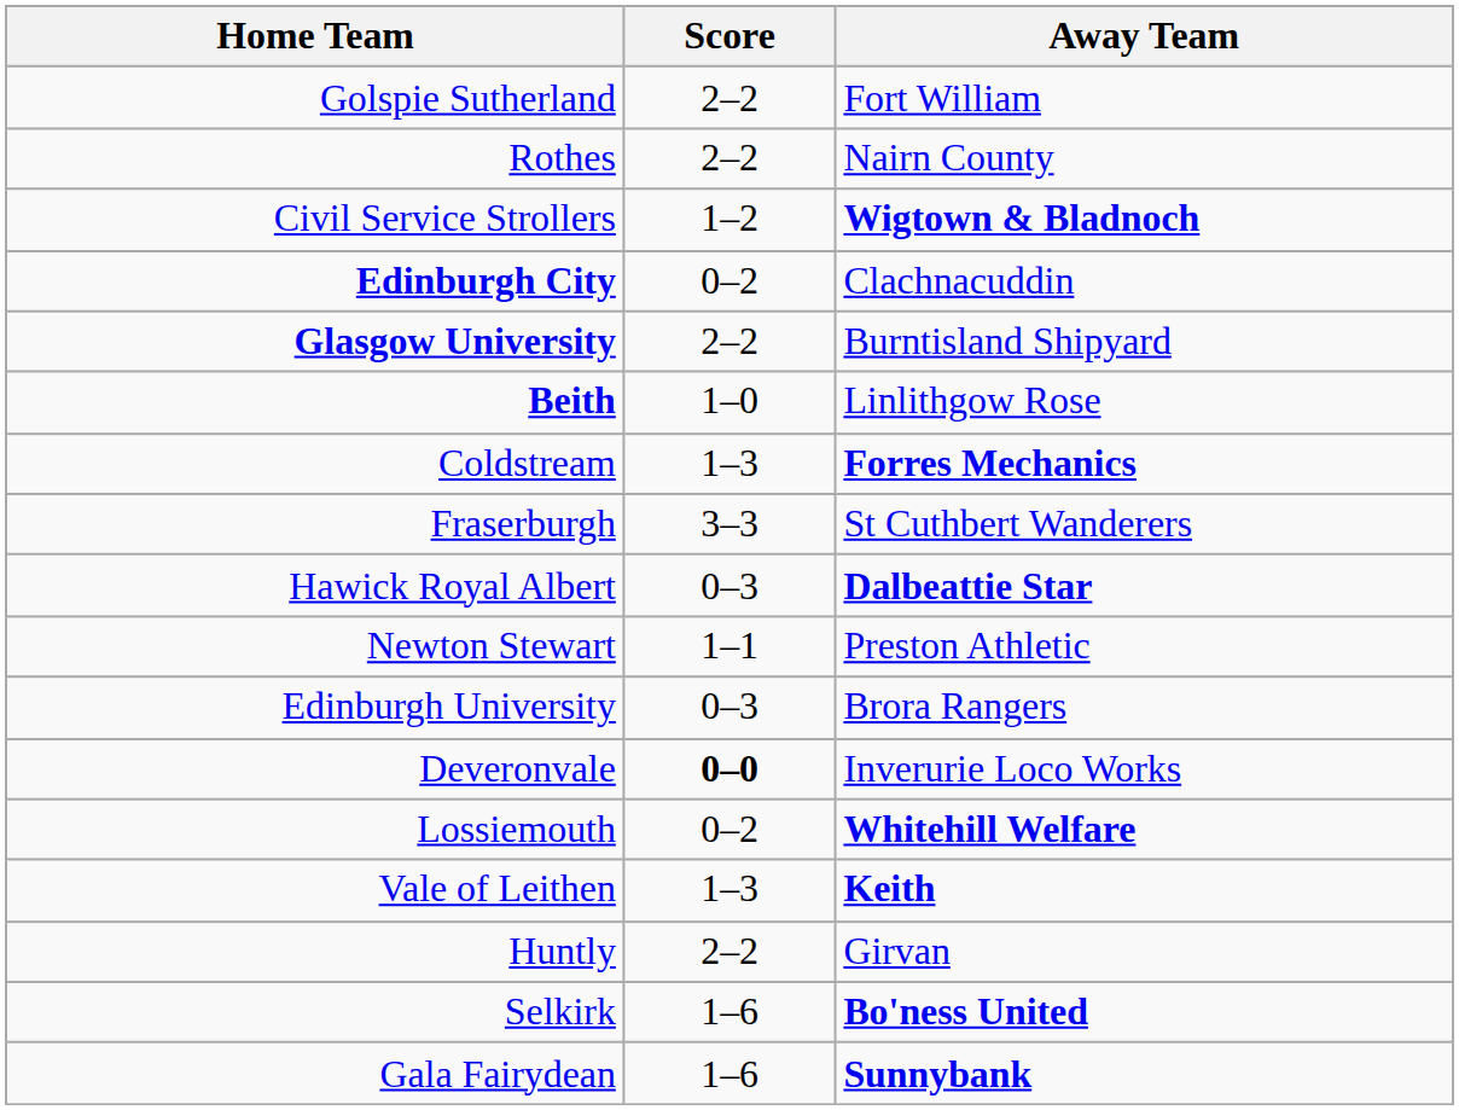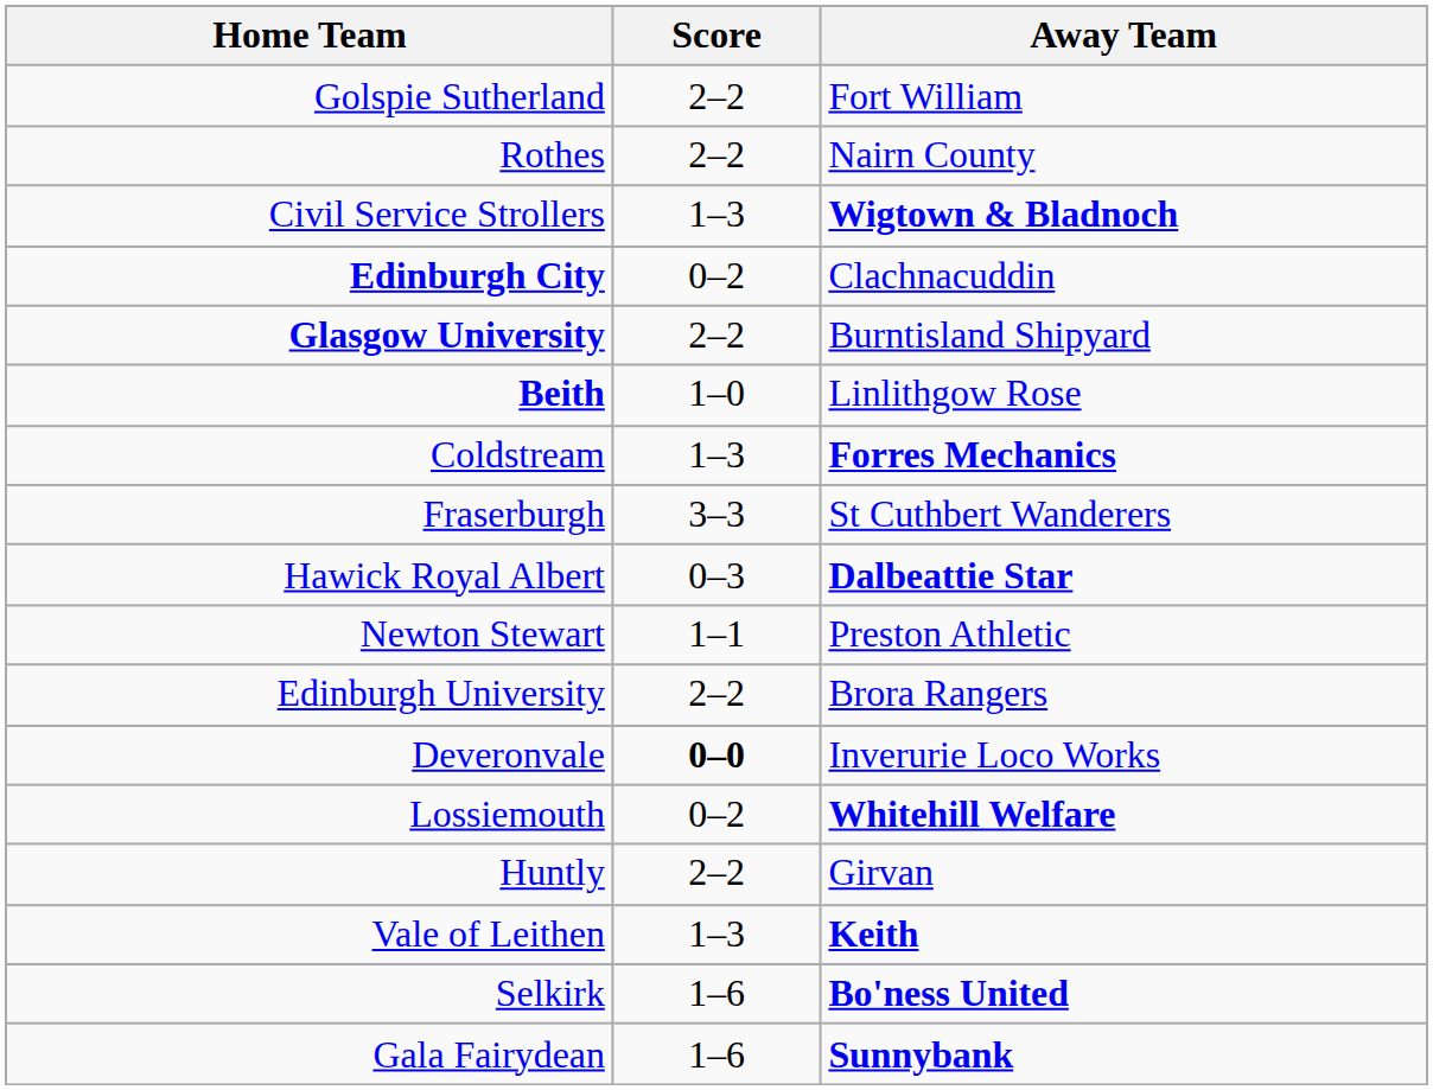Civil Service Strollers | Score: 1–2 -> 1–3
Edinburgh University | Score: 0–3 -> 2–2
rows swapped: Vale of Leithen <-> Huntly
